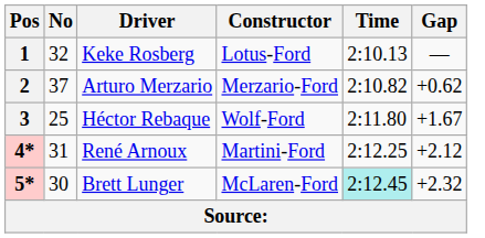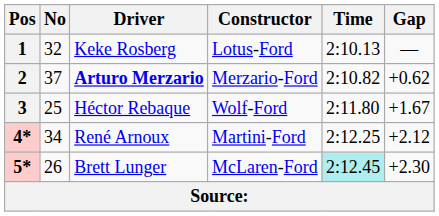2 | Driver: normal -> bold
4* | No: 31 -> 34
5* | No: 30 -> 26
5* | Gap: +2.32 -> +2.30
